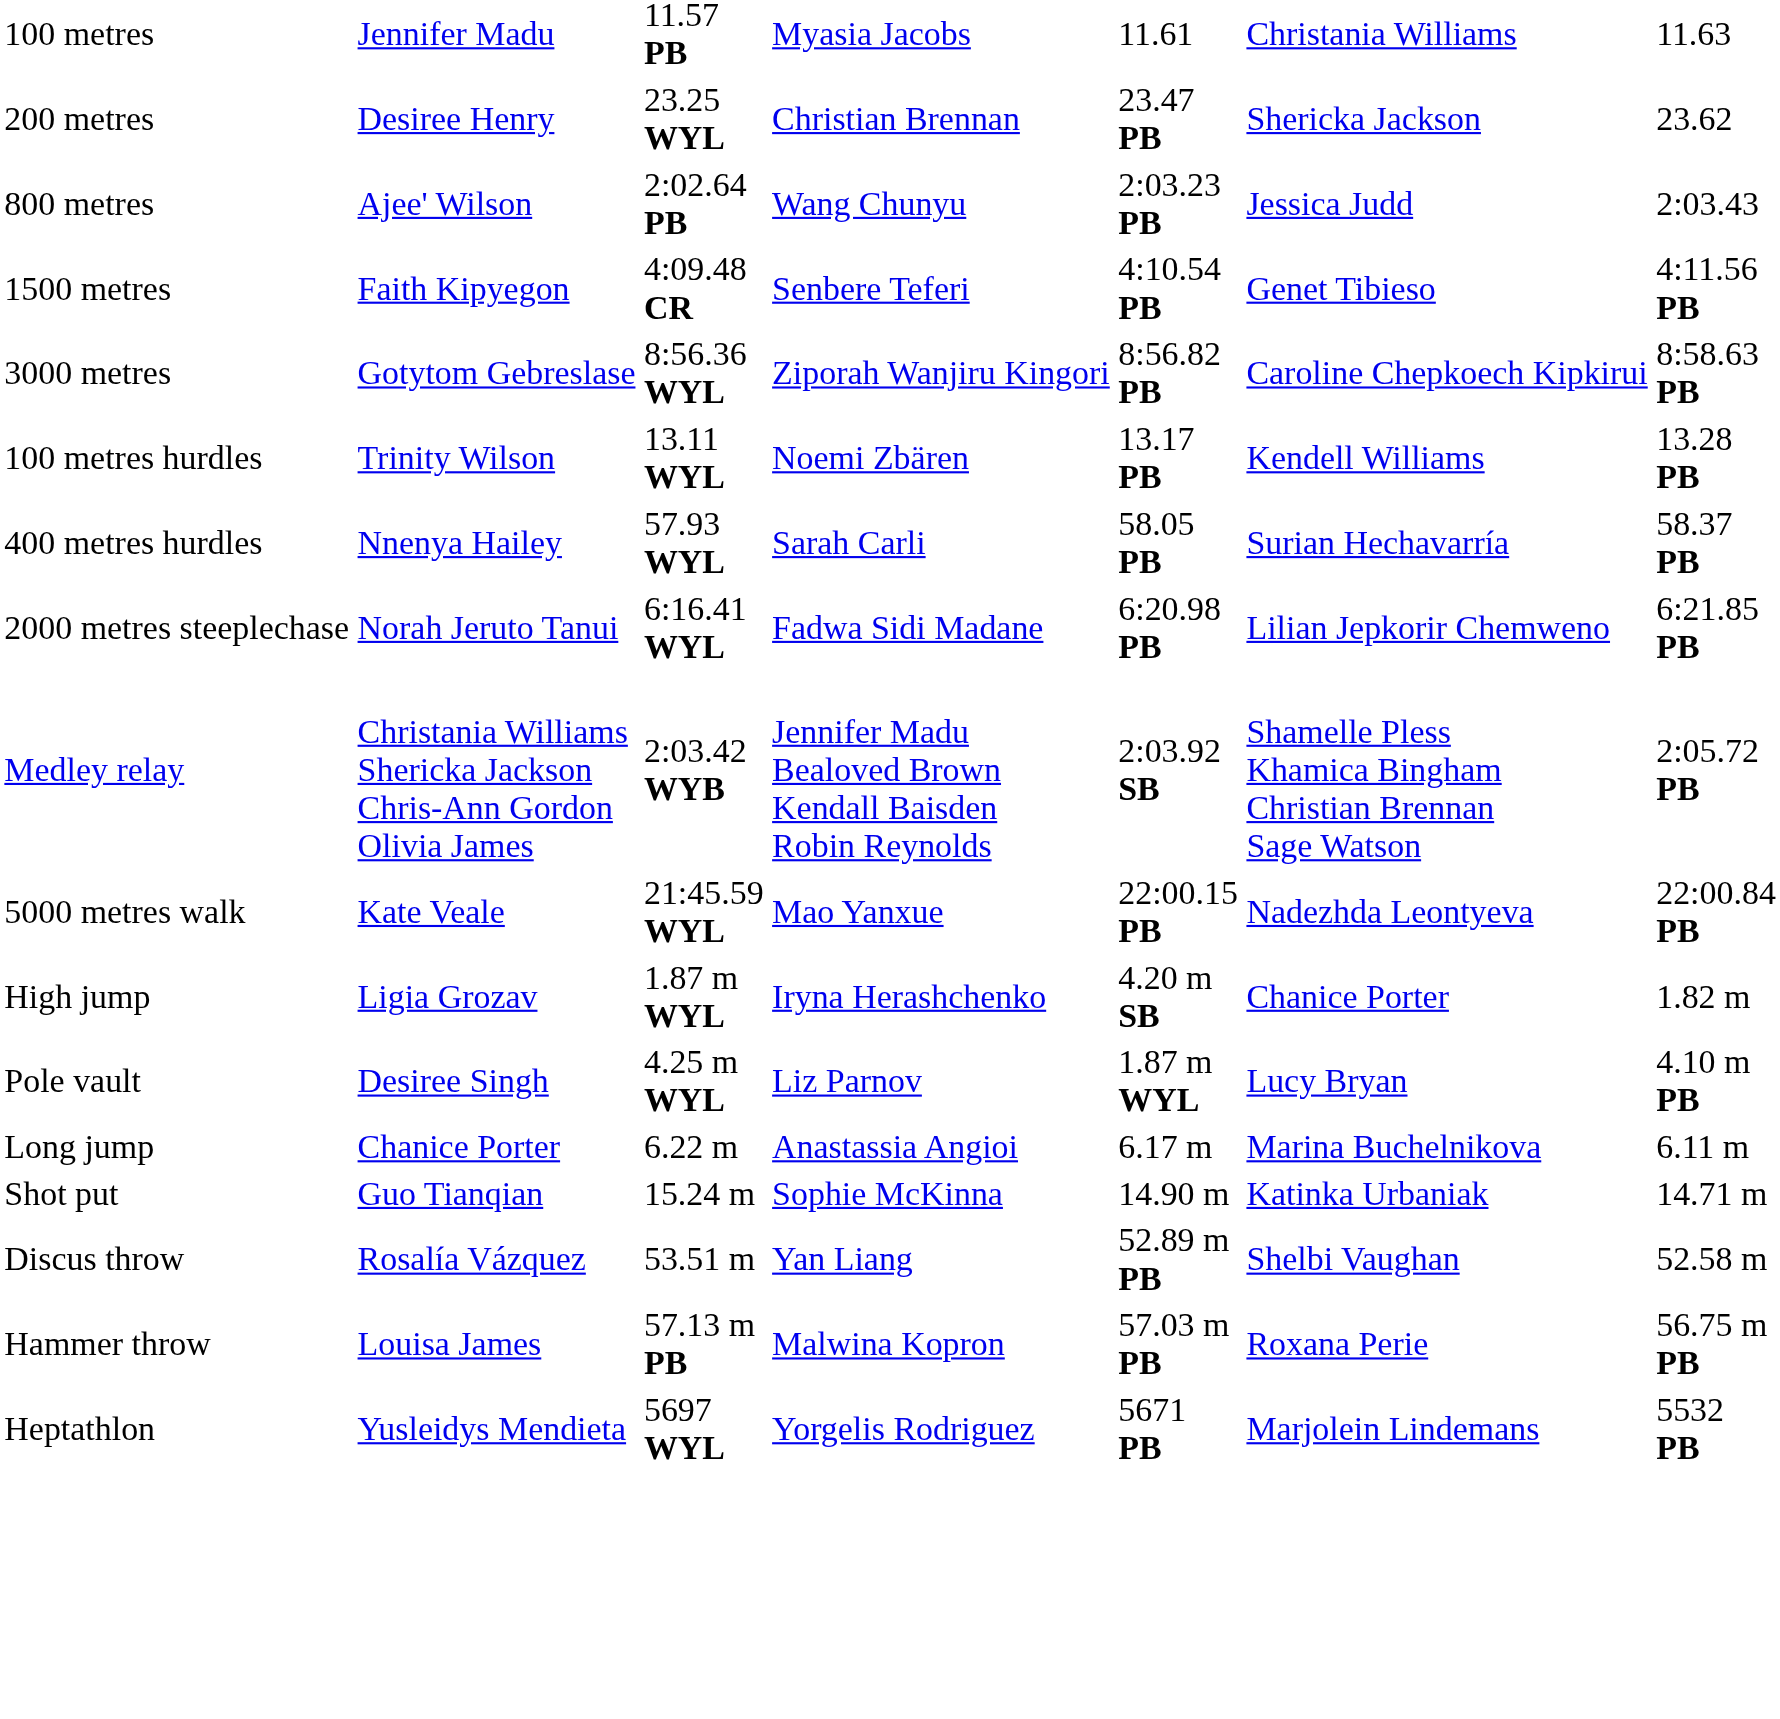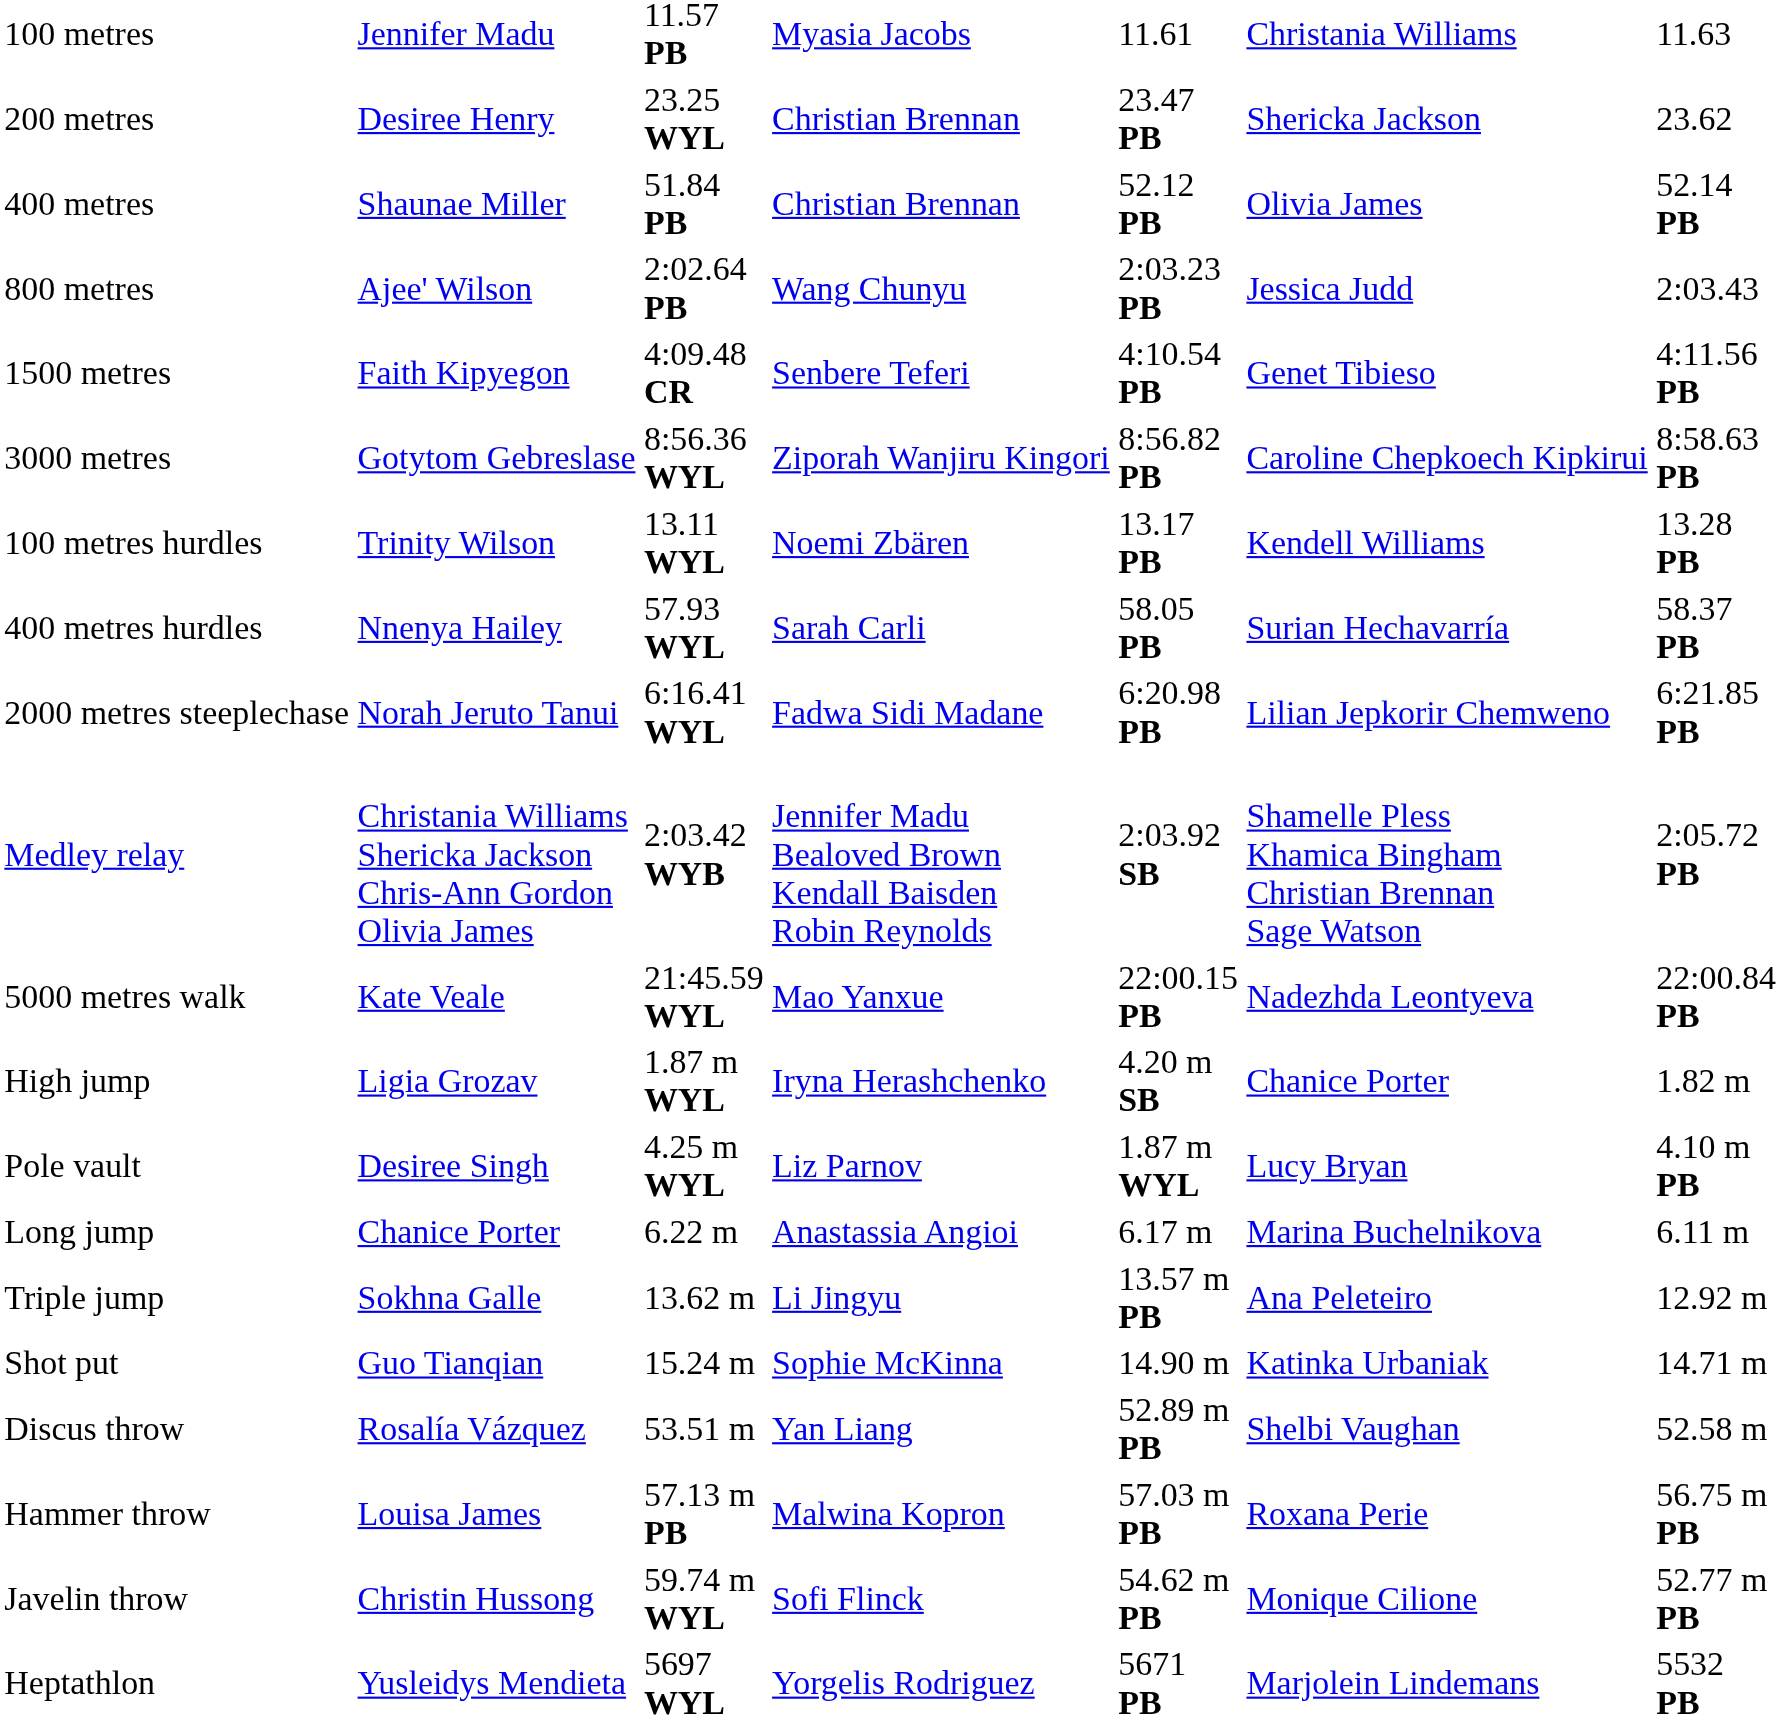+ row: 400 metres | Shaunae Miller | 51.84 PB | Christian Brennan | 52.12 PB | Olivia James | 52.14 PB
+ row: Triple jump | Sokhna Galle | 13.62 m | Li Jingyu | 13.57 m PB | Ana Peleteiro | 12.92 m
+ row: Javelin throw | Christin Hussong | 59.74 m WYL | Sofi Flinck | 54.62 m PB | Monique Cilione | 52.77 m PB
